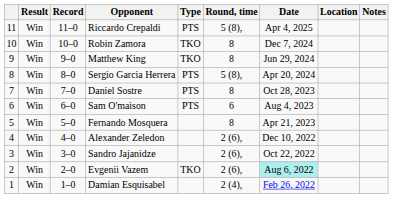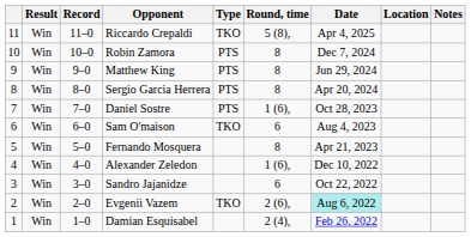Riccardo Crepaldi | Type: PTS -> TKO
Robin Zamora | Type: TKO -> PTS
Matthew King | Type: TKO -> PTS
Sergio Garcia Herrera | Round, time: 5 (8), -> 8
Daniel Sostre | Round, time: 8 -> 1 (6),
Sam O'maison | Type: PTS -> TKO
Alexander Zeledon | Round, time: 2 (6), -> 1 (6),
Sandro Jajanidze | Round, time: 2 (6), -> 6
